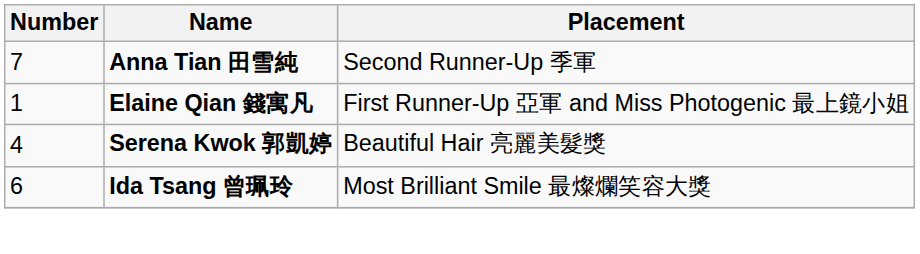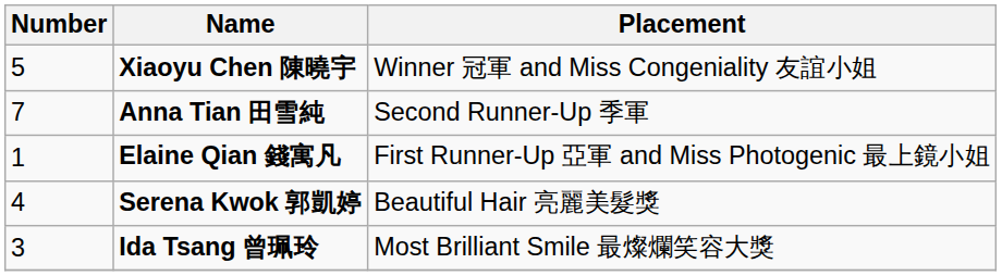+ row: 5 | Xiaoyu Chen 陳曉宇 | Winner 冠軍 and Miss Congeniality 友誼小姐
Ida Tsang 曾珮玲 | Number: 6 -> 3
